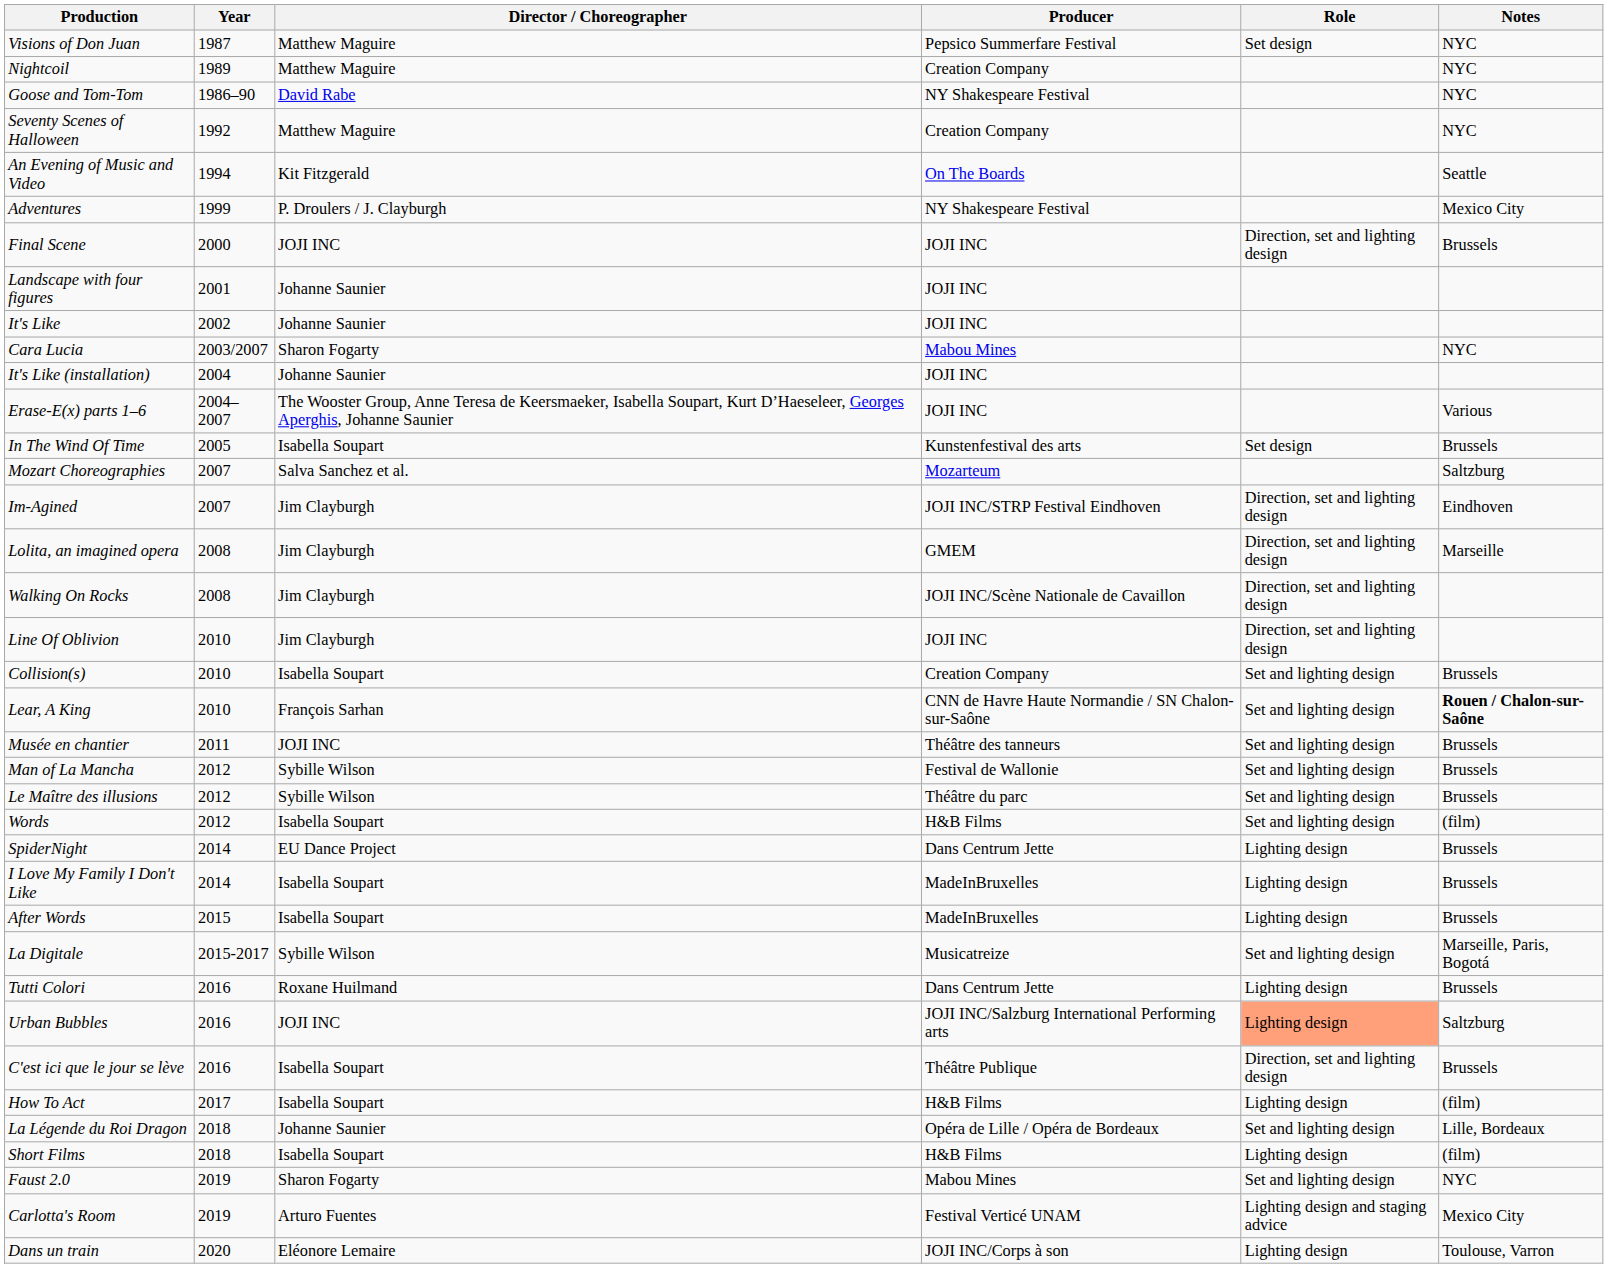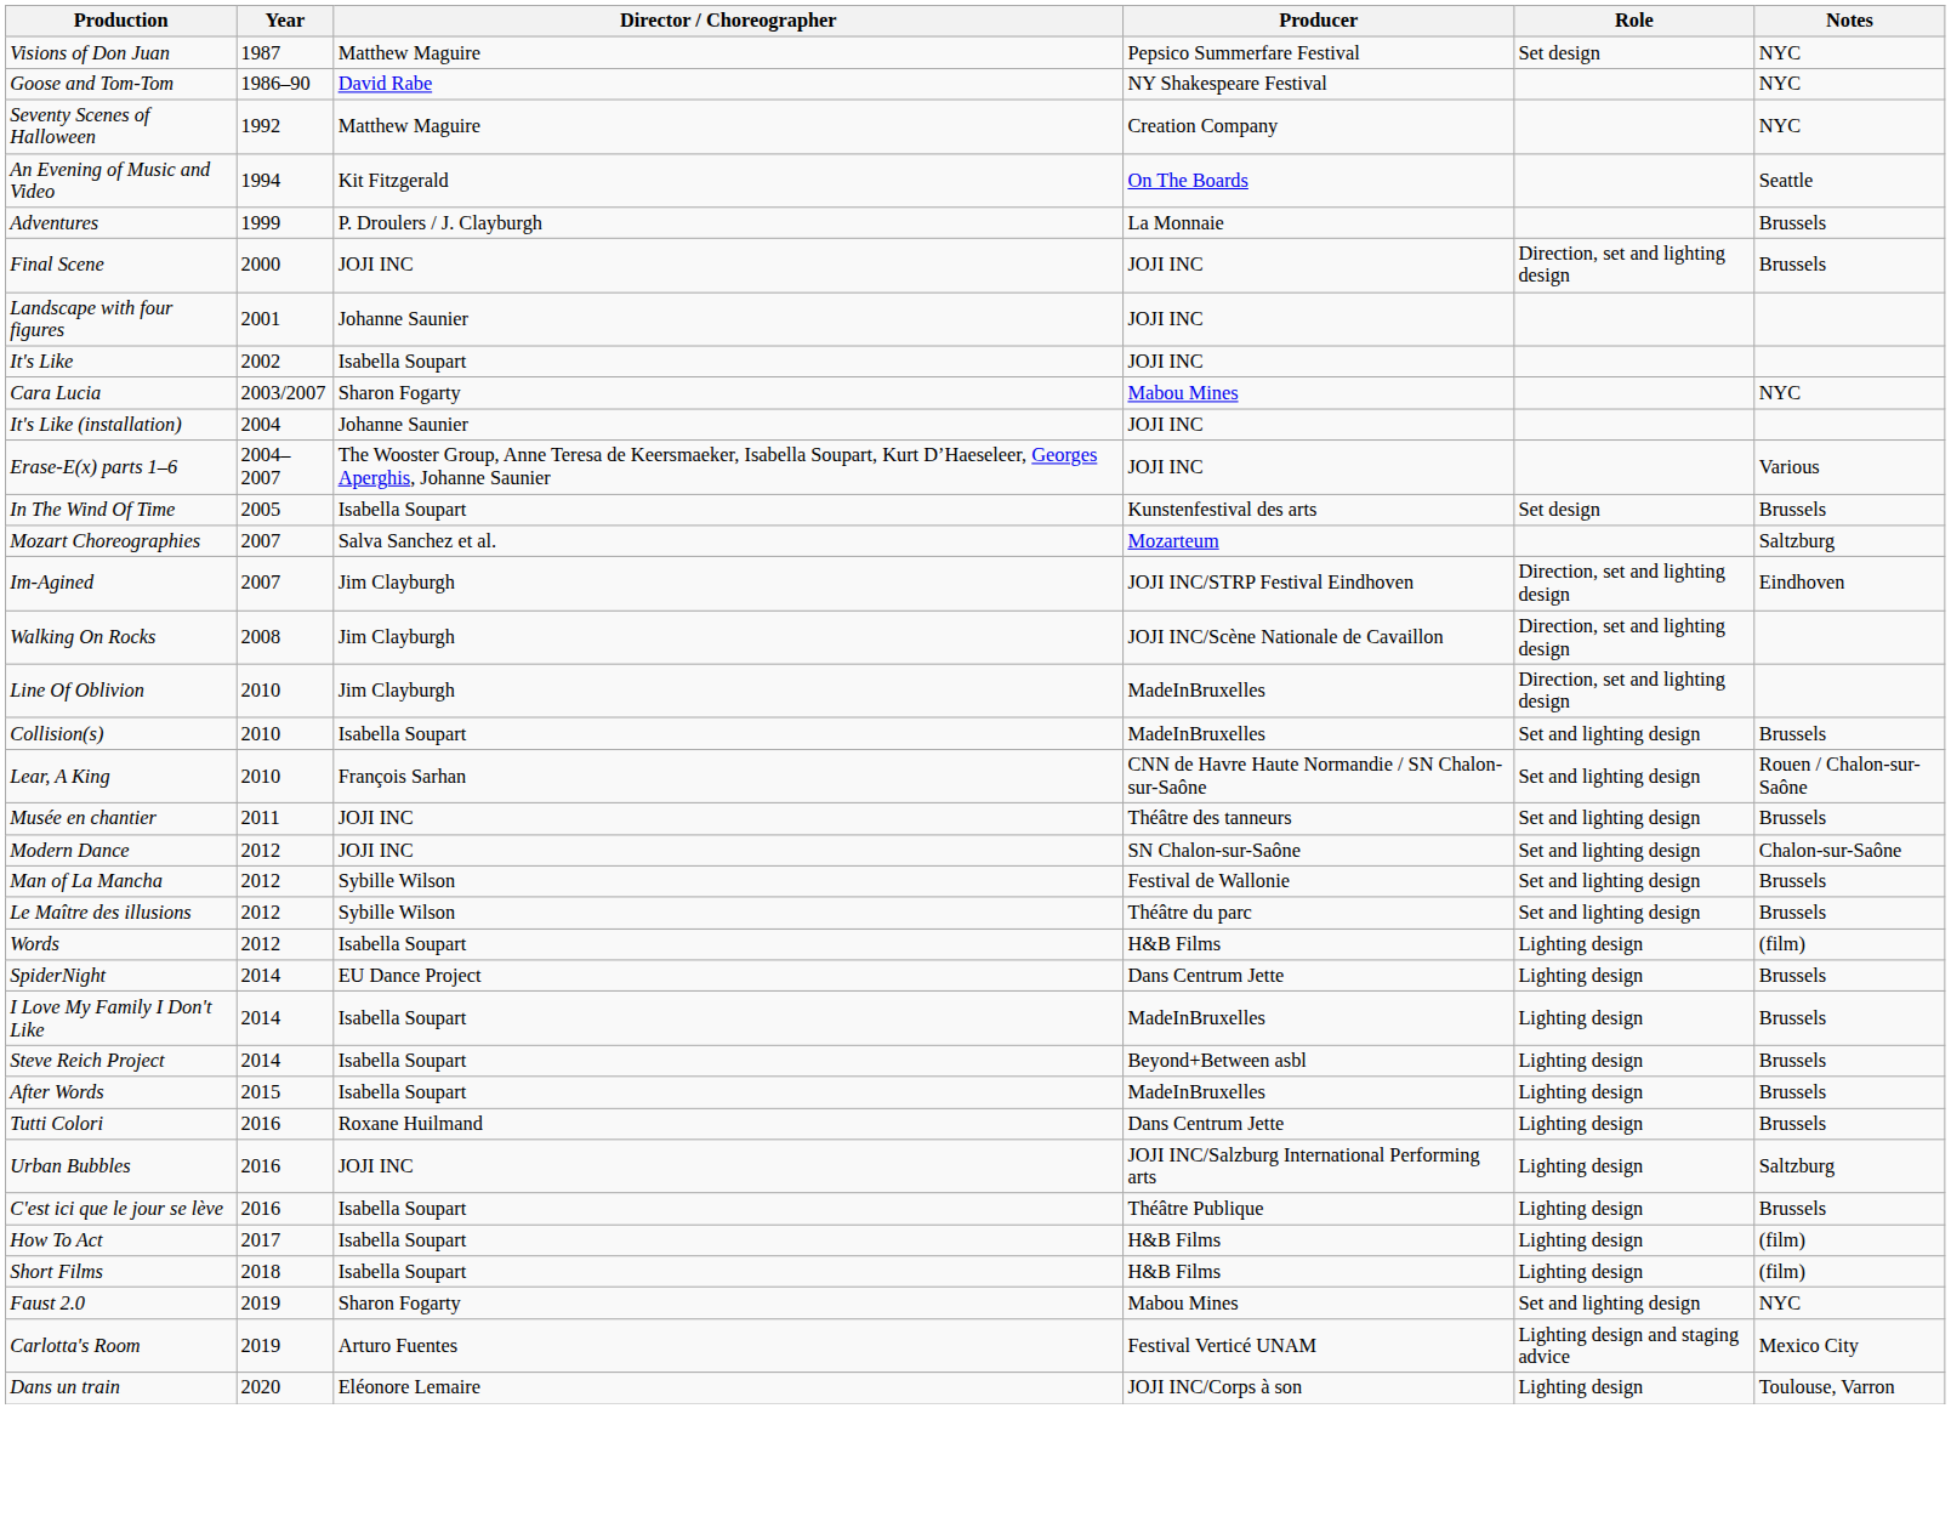- row: Nightcoil | 1989 | Matthew Maguire | Creation Company | NYC
Adventures | Producer: NY Shakespeare Festival -> La Monnaie
Adventures | Notes: Mexico City -> Brussels
It's Like | Director / Choreographer: Johanne Saunier -> Isabella Soupart
- row: Lolita, an imagined opera | 2008 | Jim Clayburgh | GMEM | Direction, set and lighting design | Marseille
Line Of Oblivion | Producer: JOJI INC -> MadeInBruxelles
Collision(s) | Producer: Creation Company -> MadeInBruxelles
Lear, A King | Notes: bold -> normal
+ row: Modern Dance | 2012 | JOJI INC | SN Chalon-sur-Saône | Set and lighting design | Chalon-sur-Saône
Words | Role: Set and lighting design -> Lighting design
+ row: Steve Reich Project | 2014 | Isabella Soupart | Beyond+Between asbl | Lighting design | Brussels
- row: La Digitale | 2015-2017 | Sybille Wilson | Musicatreize | Set and lighting design | Marseille, Paris, Bogotá
Urban Bubbles | Role: lightsalmon background -> no background
C'est ici que le jour se lève | Role: Direction, set and lighting design -> Lighting design
- row: La Légende du Roi Dragon | 2018 | Johanne Saunier | Opéra de Lille / Opéra de Bordeaux | Set and lighting design | Lille, Bordeaux
